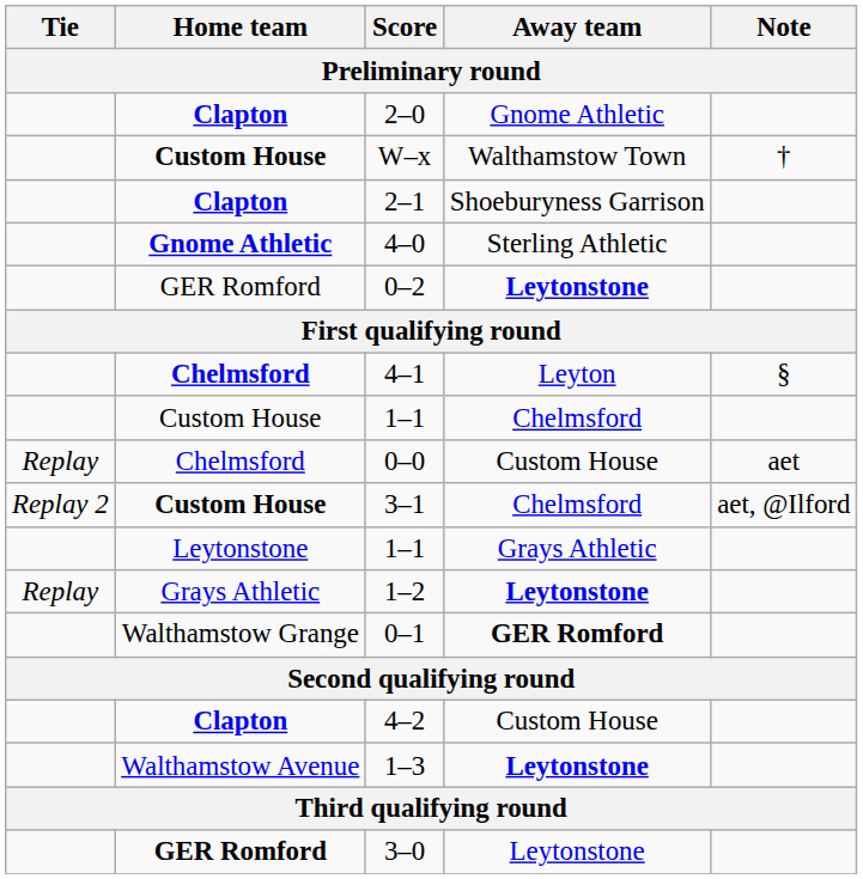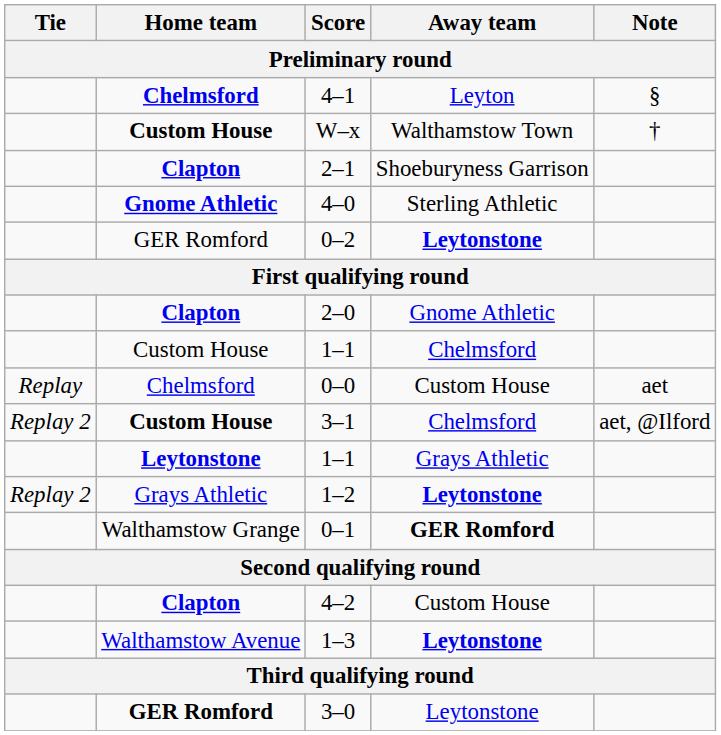rows swapped: 4–1 <-> 2–0
1–1 / Grays Athletic | Home team: normal -> bold
1–2 | Tie: Replay -> Replay 2
